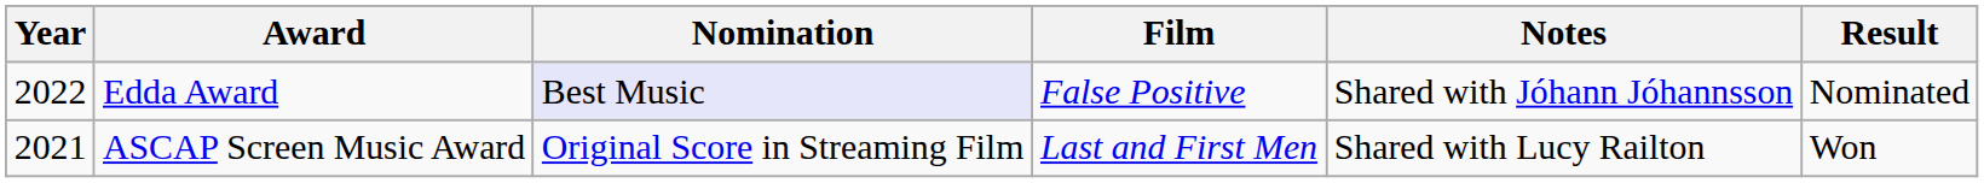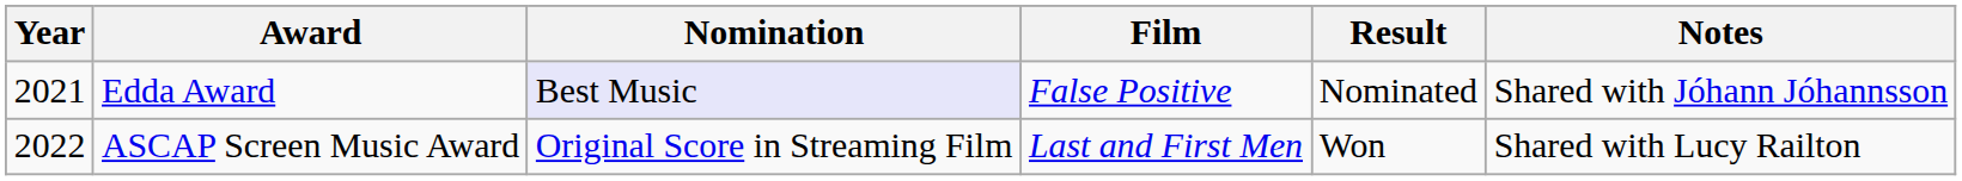columns swapped: Result <-> Notes
Edda Award | Year: 2022 -> 2021
ASCAP Screen Music Award | Year: 2021 -> 2022
